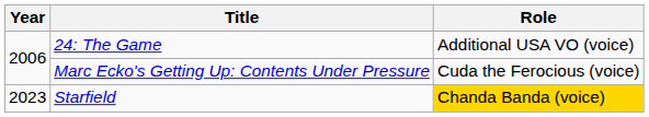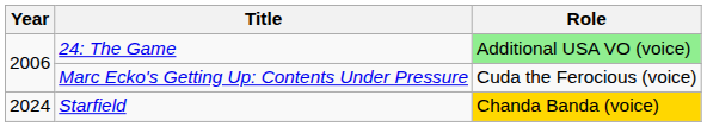24: The Game | Role: no background -> lightgreen background
Starfield | Year: 2023 -> 2024
